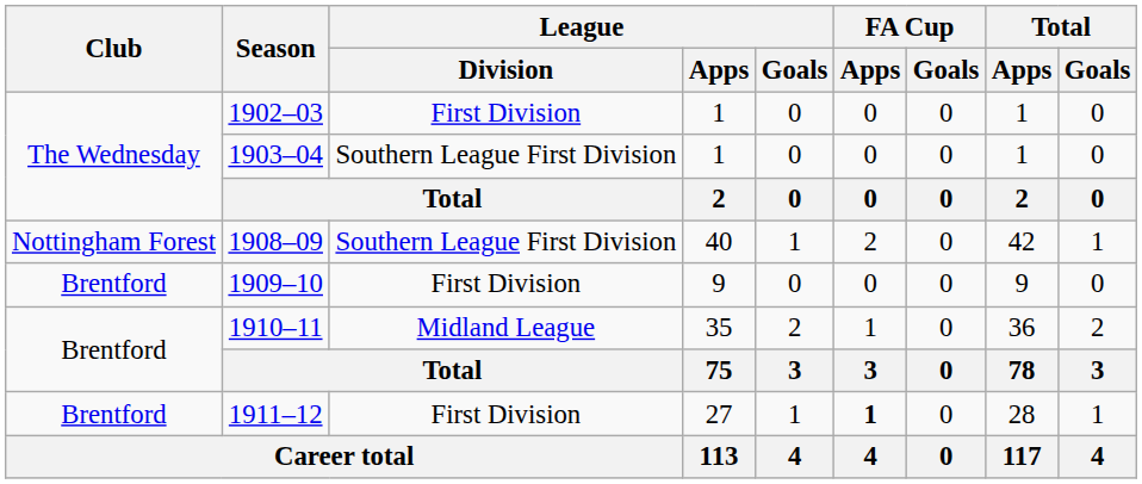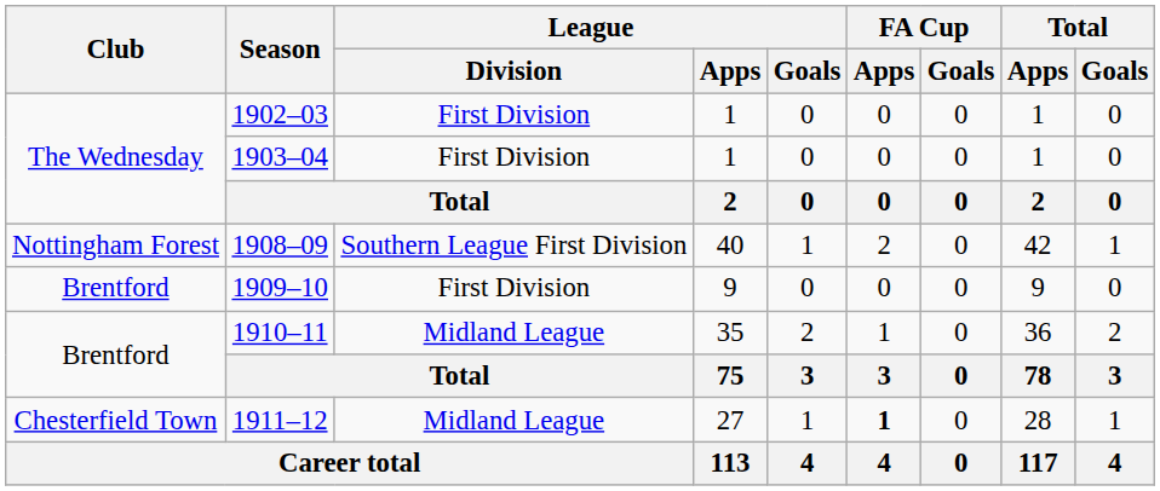1903–04 | League / Division: Southern League First Division -> First Division
1911–12 | Club: Brentford -> Chesterfield Town
1911–12 | League / Division: First Division -> Midland League
